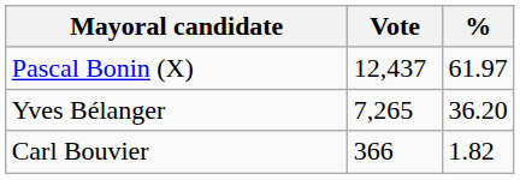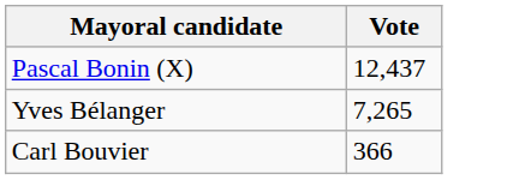- column: % | 61.97 | 36.20 | 1.82
